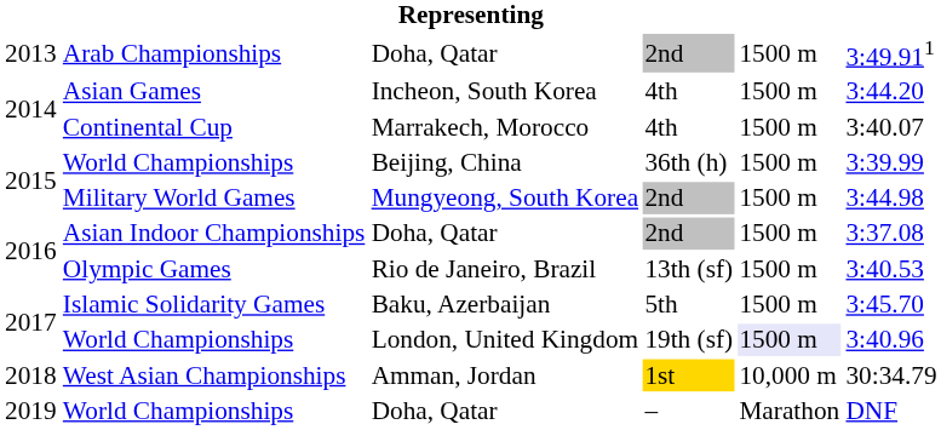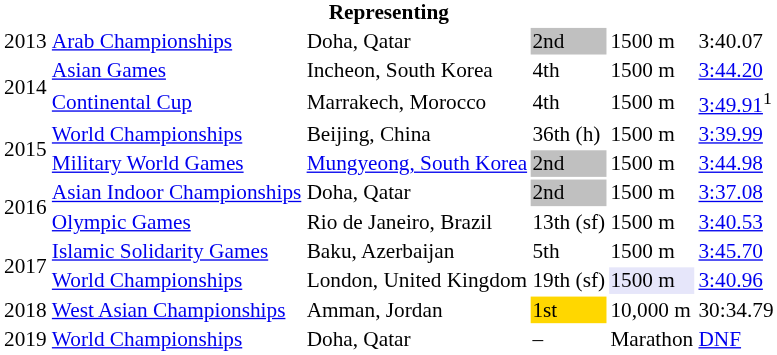Arab Championships | column 6: 3:49.911 -> 3:40.07
Continental Cup | column 6: 3:40.07 -> 3:49.911
